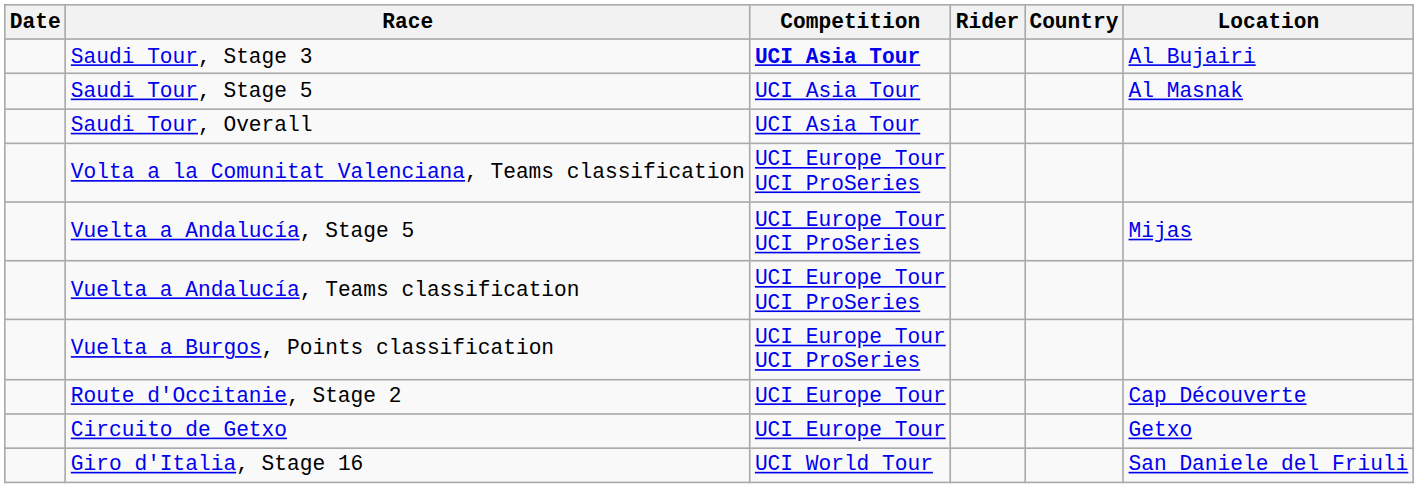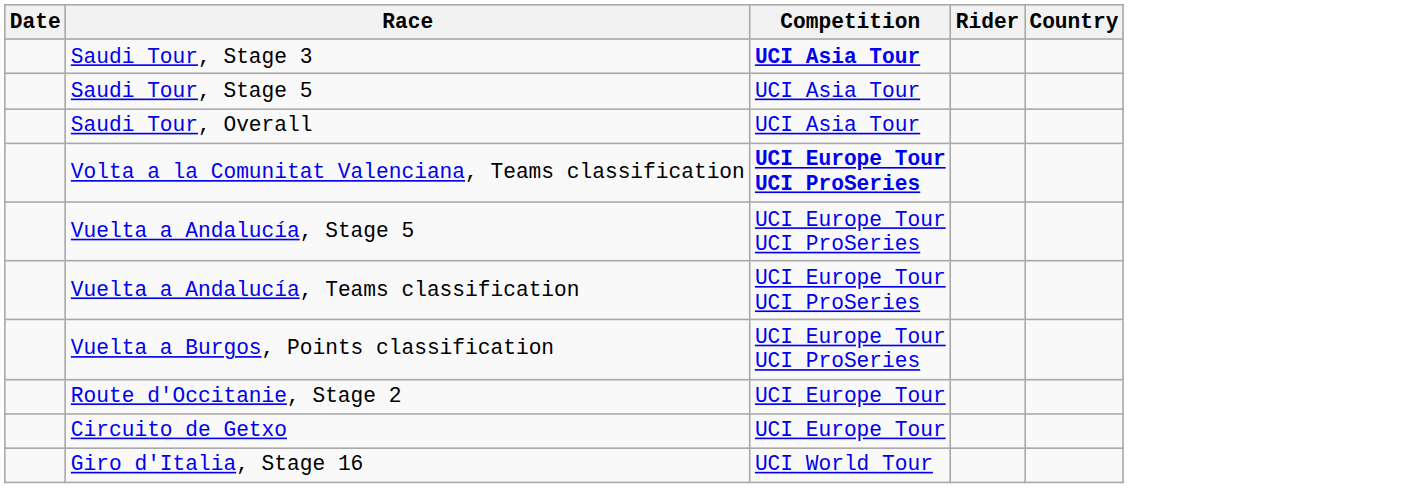- column: Location | Al Bujairi | Al Masnak | Mijas | Cap Découverte | Getxo | San Daniele del Friuli
Volta a la Comunitat Valenciana, Teams classification | Competition: normal -> bold
